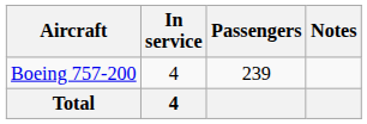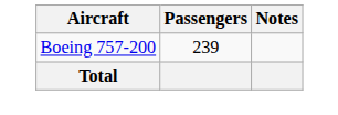- column: In service | 4 | 4
